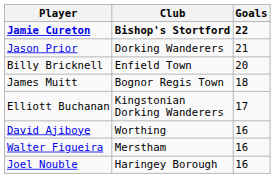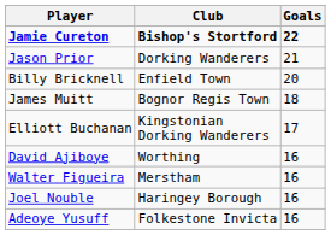+ row: Adeoye Yusuff | Folkestone Invicta | 16
